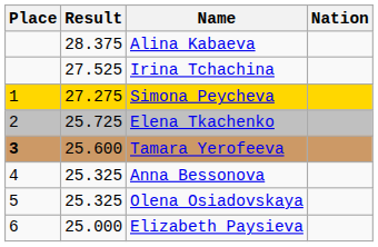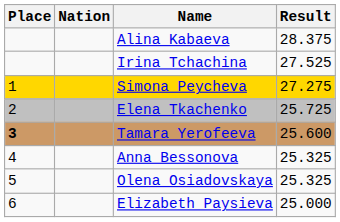columns swapped: Nation <-> Result
